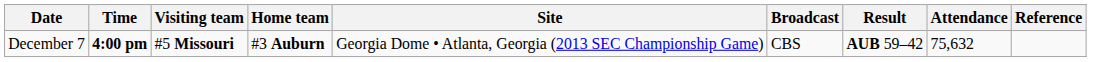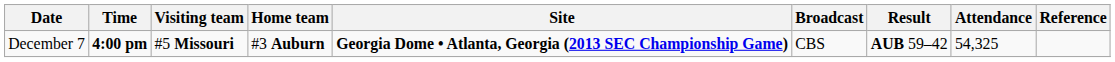December 7 | Site: normal -> bold
December 7 | Attendance: 75,632 -> 54,325
